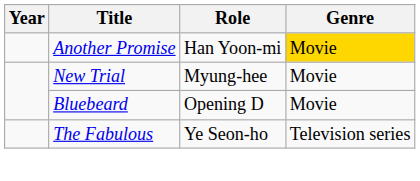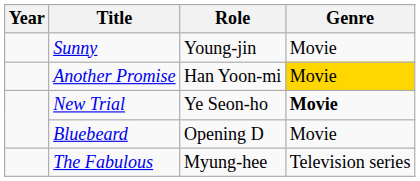+ row: Sunny | Young-jin | Movie
New Trial | Role: Myung-hee -> Ye Seon-ho
New Trial | Genre: normal -> bold
The Fabulous | Role: Ye Seon-ho -> Myung-hee
